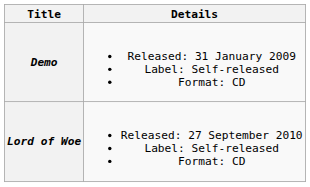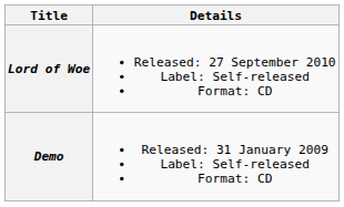rows swapped: Demo <-> Lord of Woe
